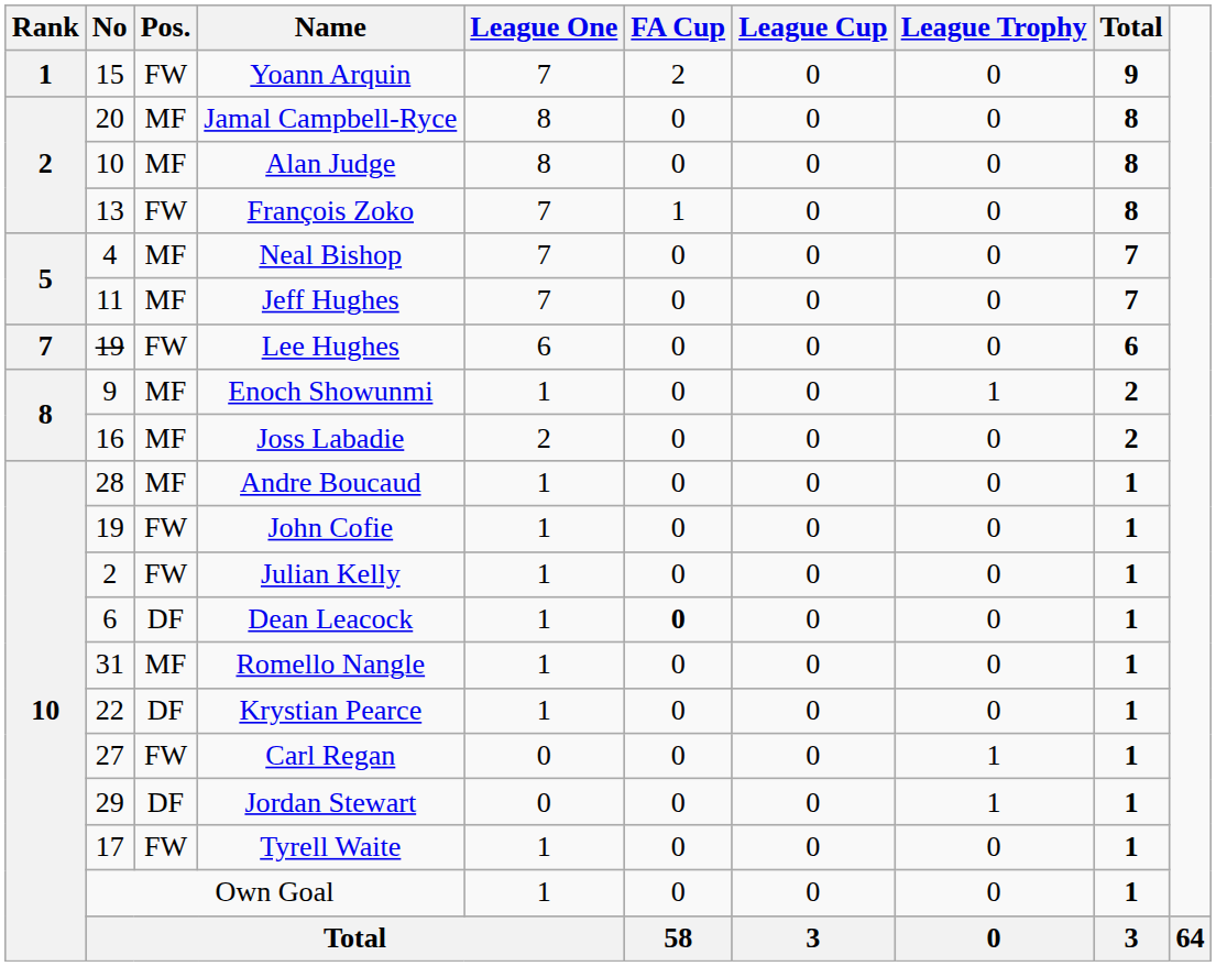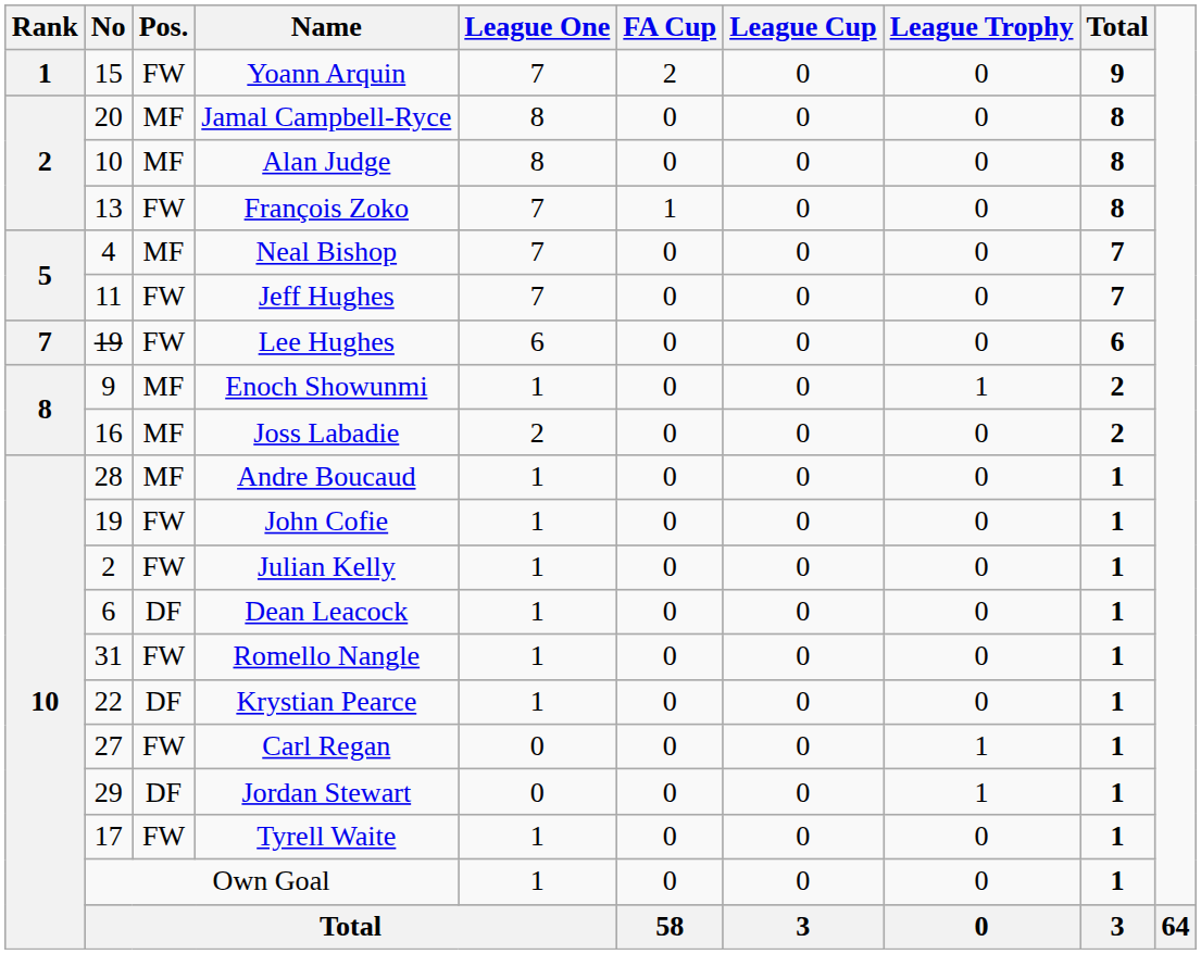Jeff Hughes | Pos.: MF -> FW
Dean Leacock | FA Cup: bold -> normal
Romello Nangle | Pos.: MF -> FW
